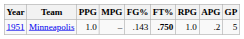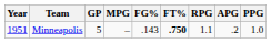columns swapped: GP <-> PPG
Minneapolis | RPG: 1.0 -> 1.1
